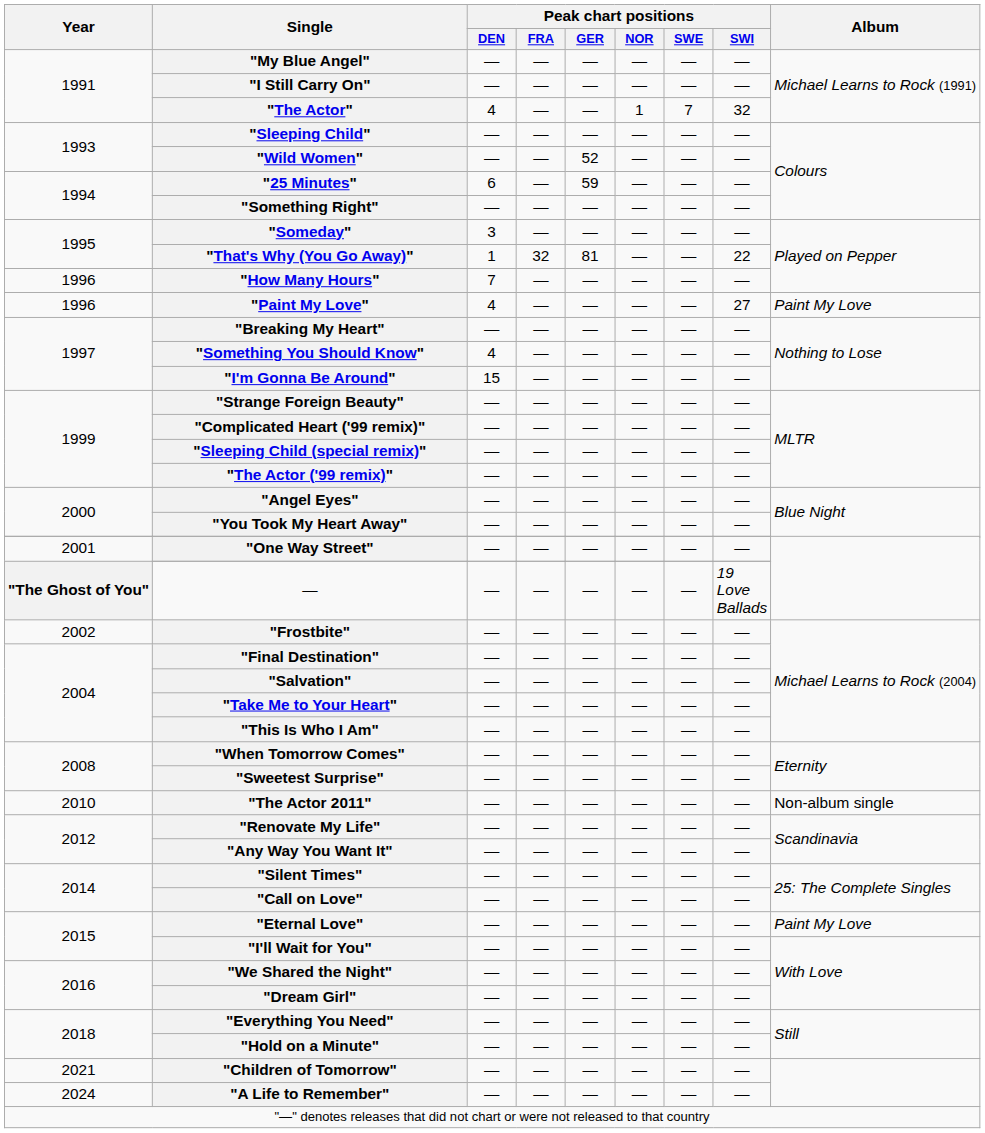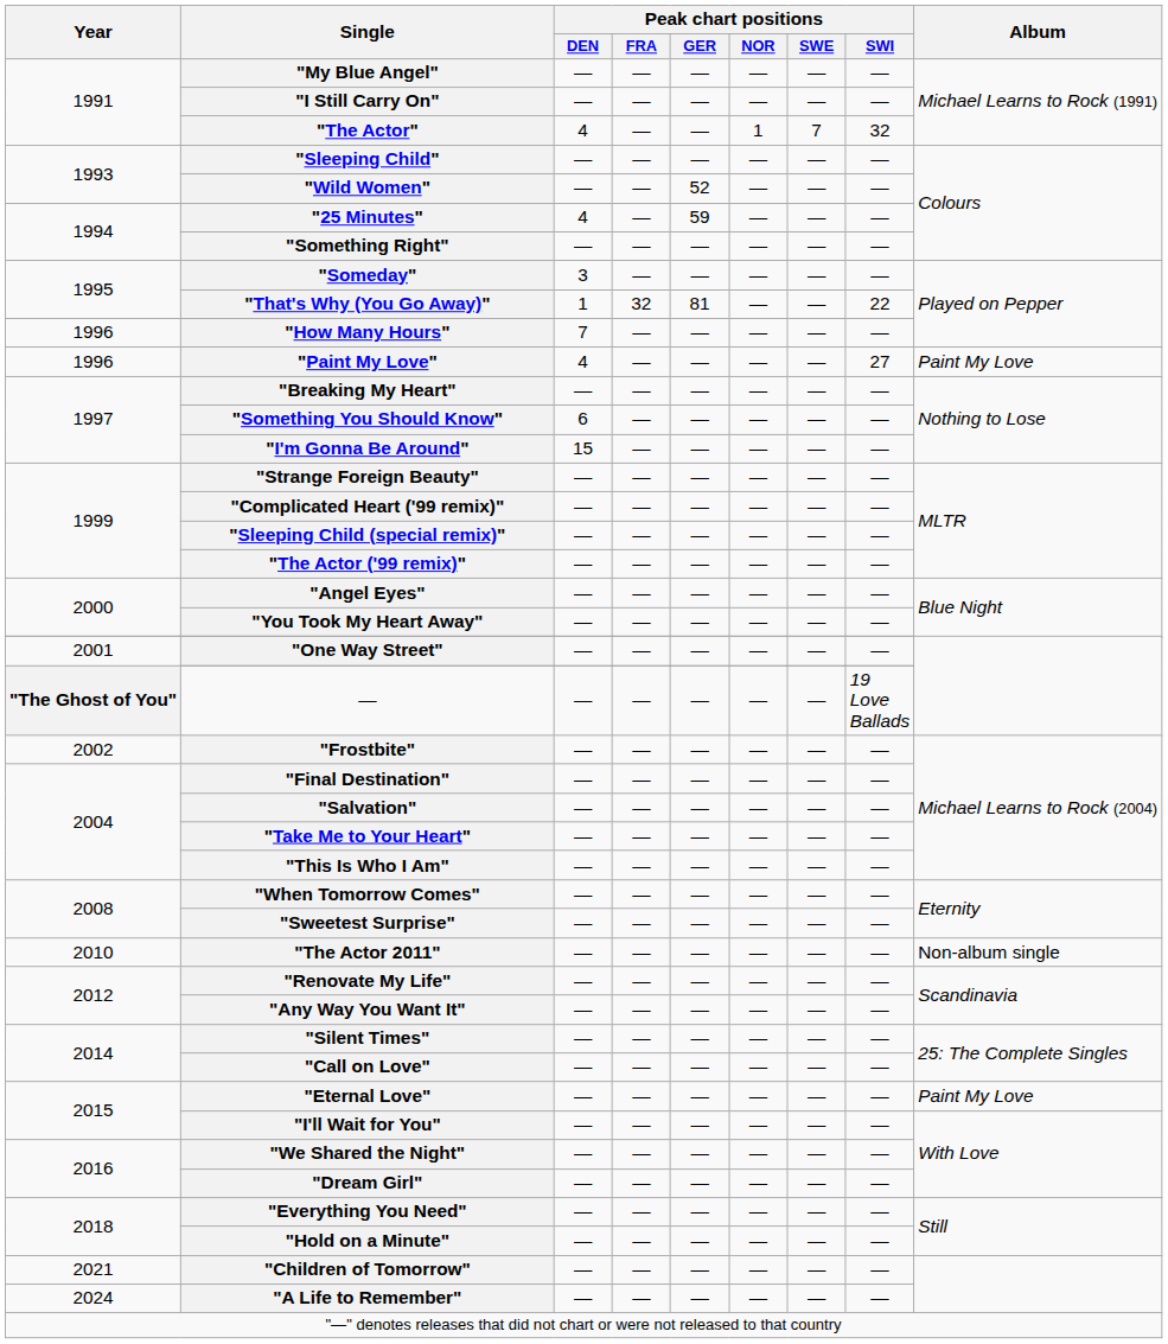"25 Minutes" | Peak chart positions / DEN: 6 -> 4
"Something You Should Know" | Peak chart positions / DEN: 4 -> 6
